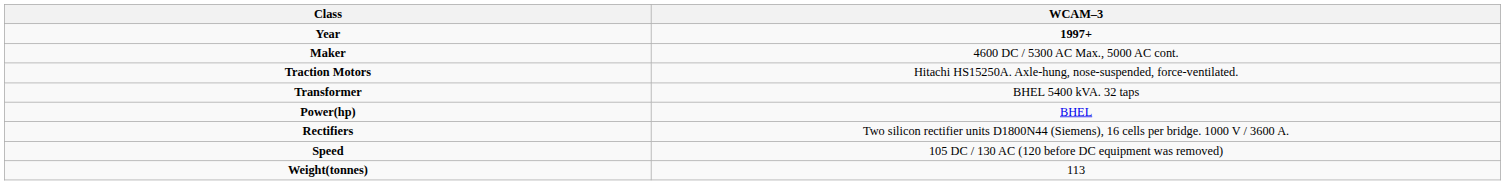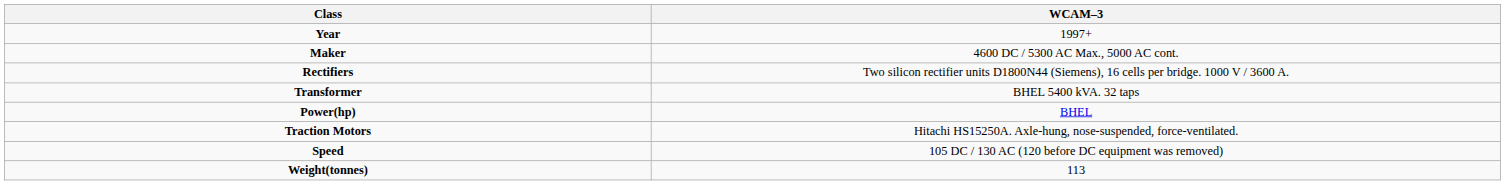Year | WCAM–3: bold -> normal
rows swapped: Traction Motors <-> Rectifiers
